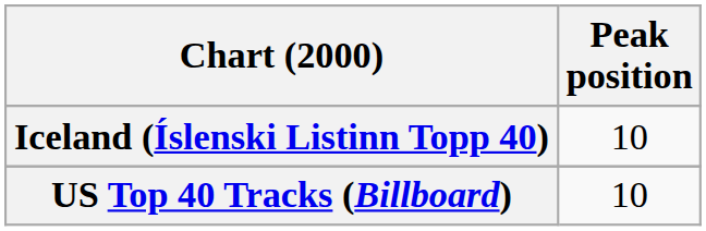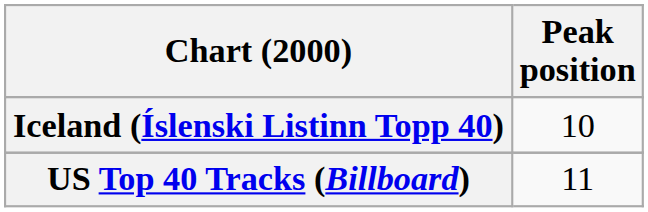US Top 40 Tracks (Billboard) | Peak position: 10 -> 11
